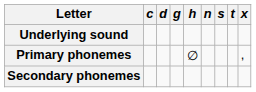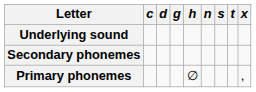rows swapped: Primary phonemes <-> Secondary phonemes
